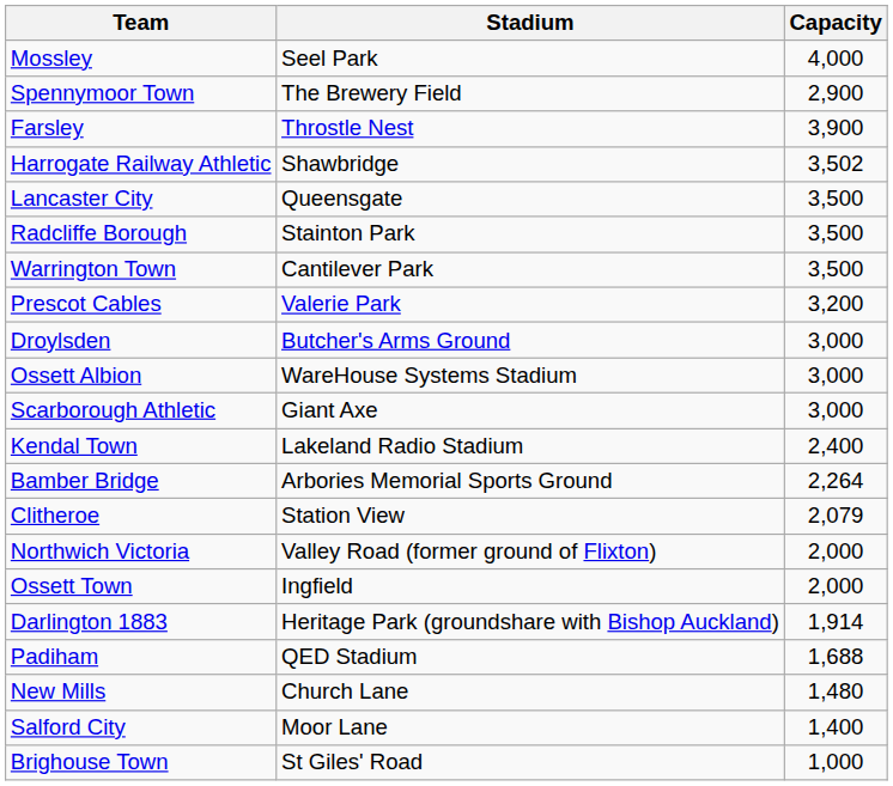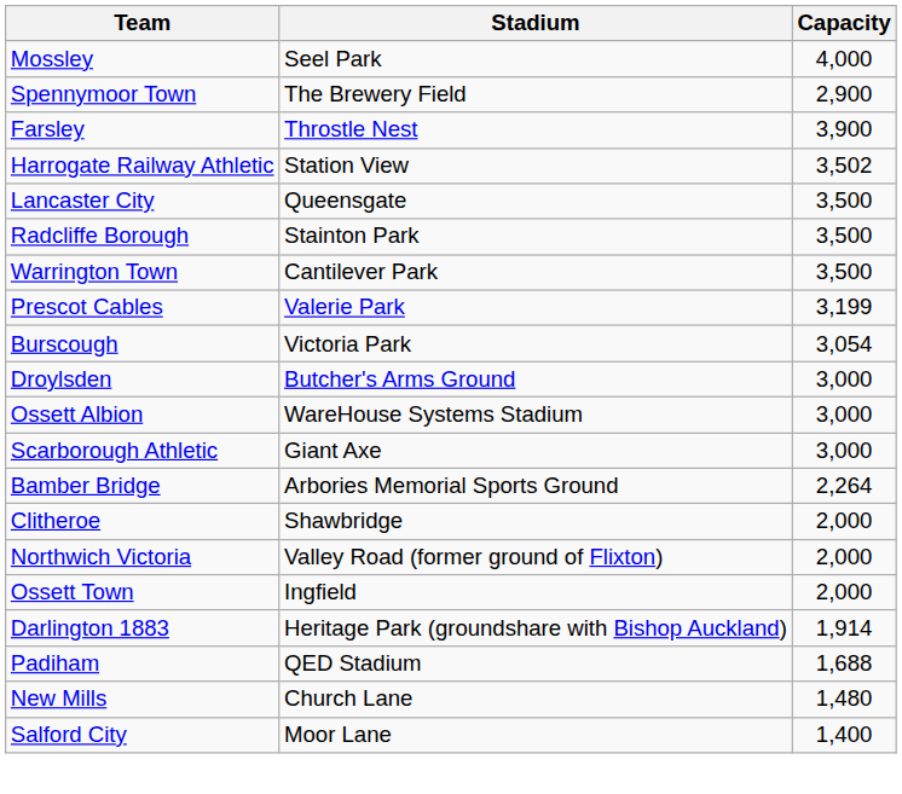Harrogate Railway Athletic | Stadium: Shawbridge -> Station View
Prescot Cables | Capacity: 3,200 -> 3,199
+ row: Burscough | Victoria Park | 3,054
- row: Kendal Town | Lakeland Radio Stadium | 2,400
Clitheroe | Stadium: Station View -> Shawbridge
Clitheroe | Capacity: 2,079 -> 2,000
- row: Brighouse Town | St Giles' Road | 1,000
